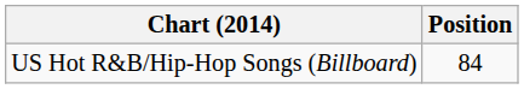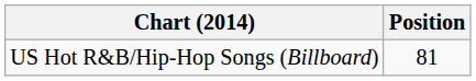US Hot R&B/Hip-Hop Songs (Billboard) | Position: 84 -> 81
